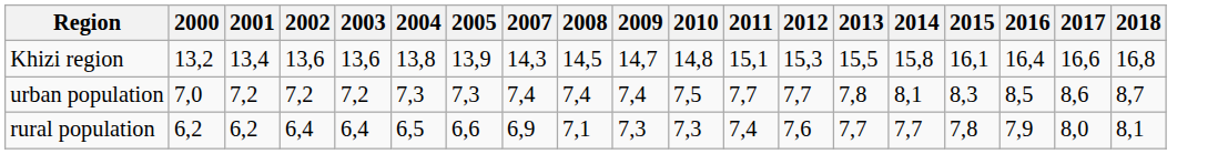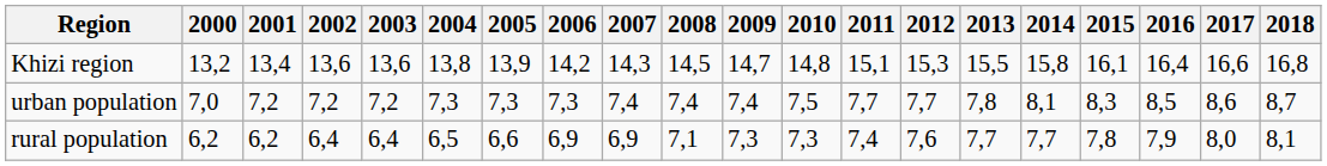+ column: 2006 | 14,2 | 7,3 | 6,9
